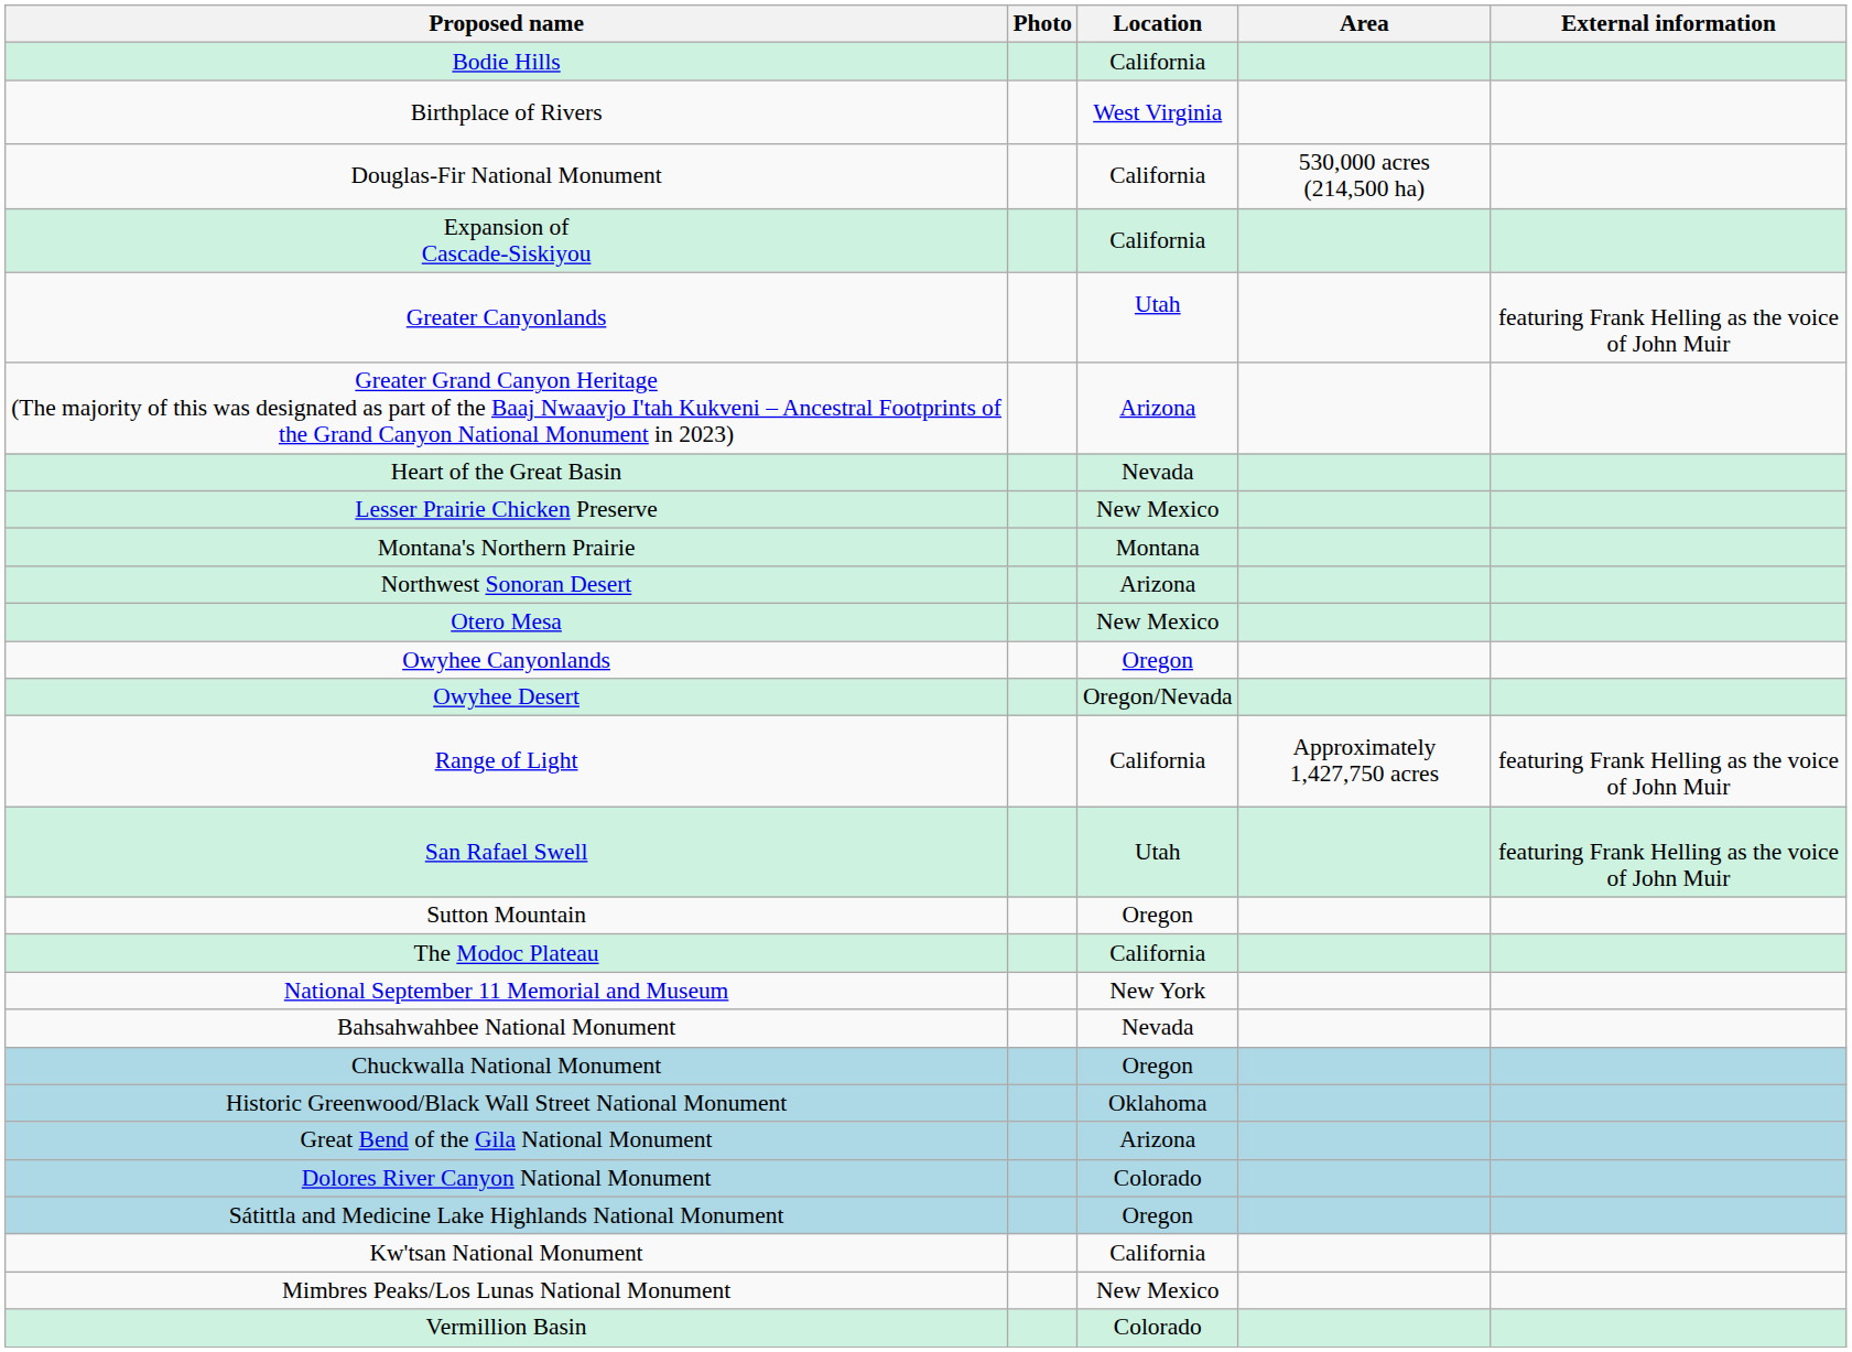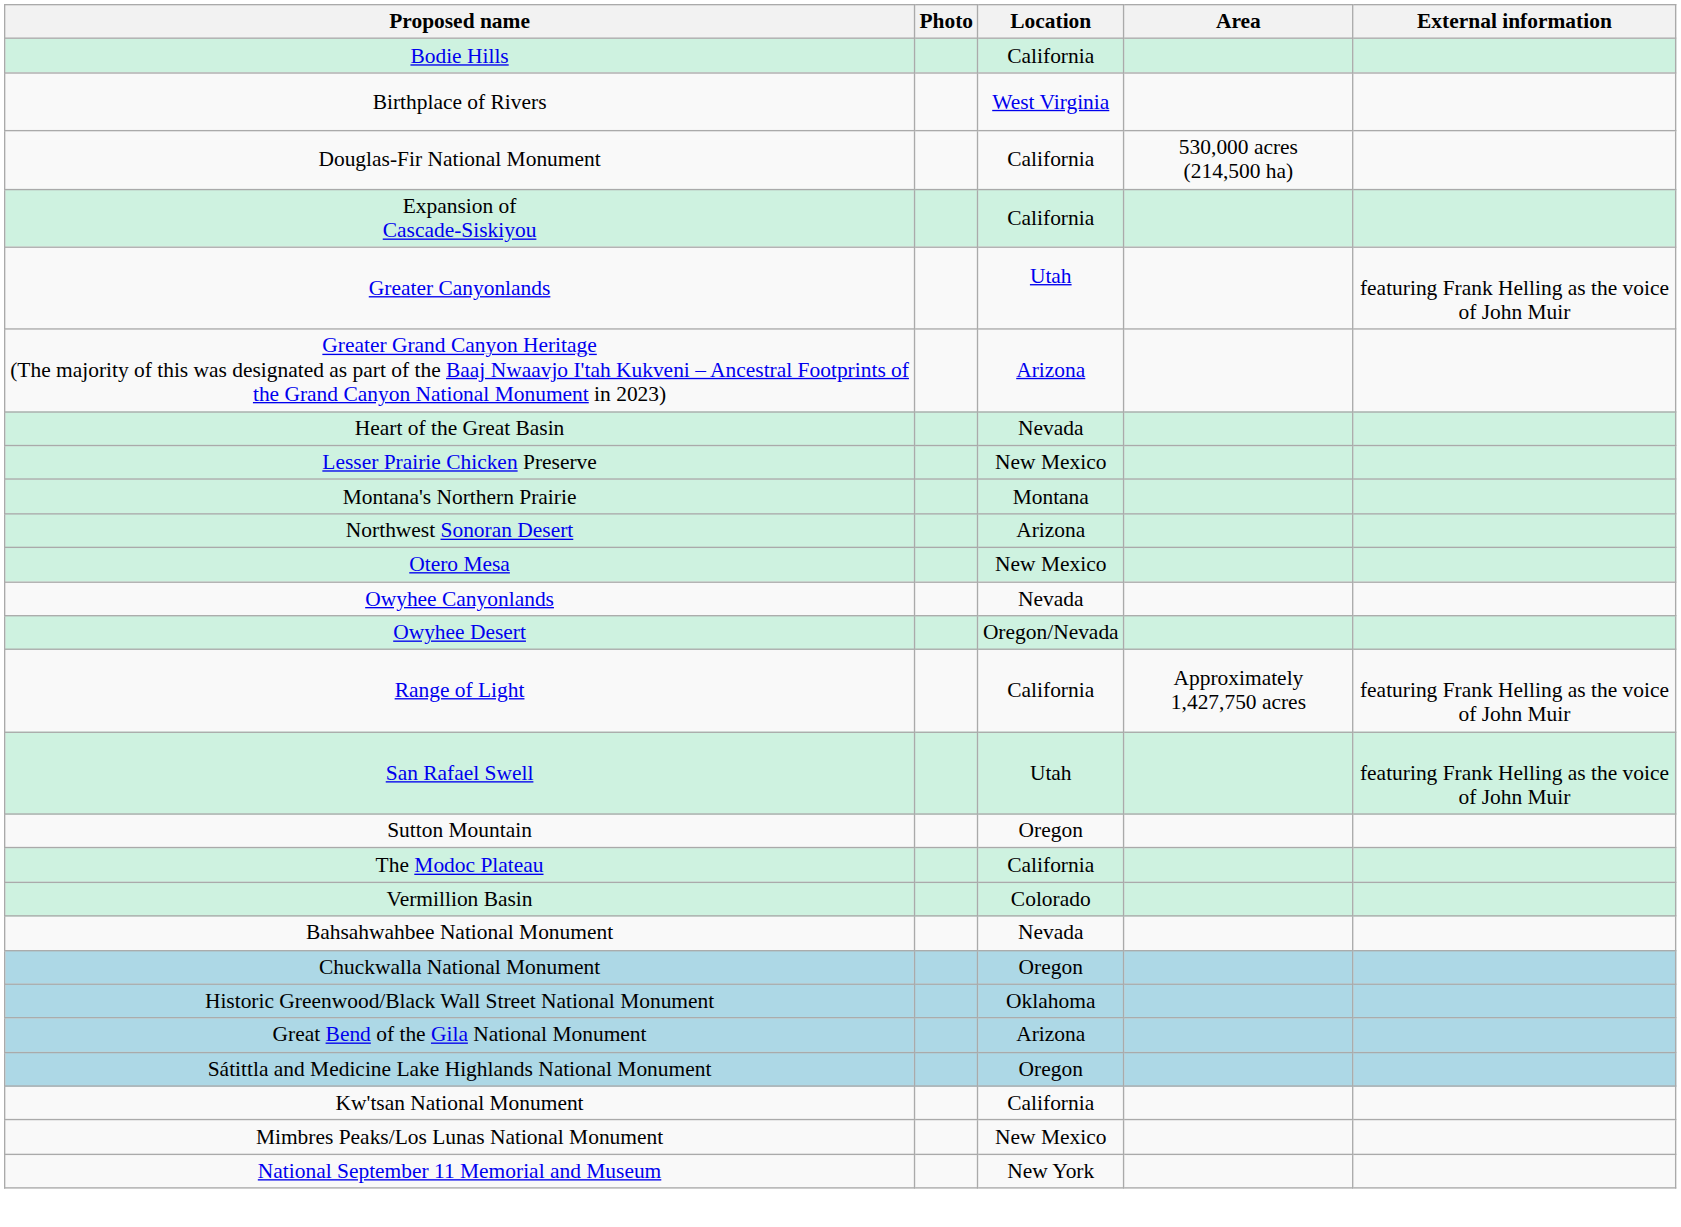Owyhee Canyonlands | Location: Oregon -> Nevada
rows swapped: Vermillion Basin <-> National September 11 Memorial and Museum
- row: Dolores River Canyon National Monument | Colorado
